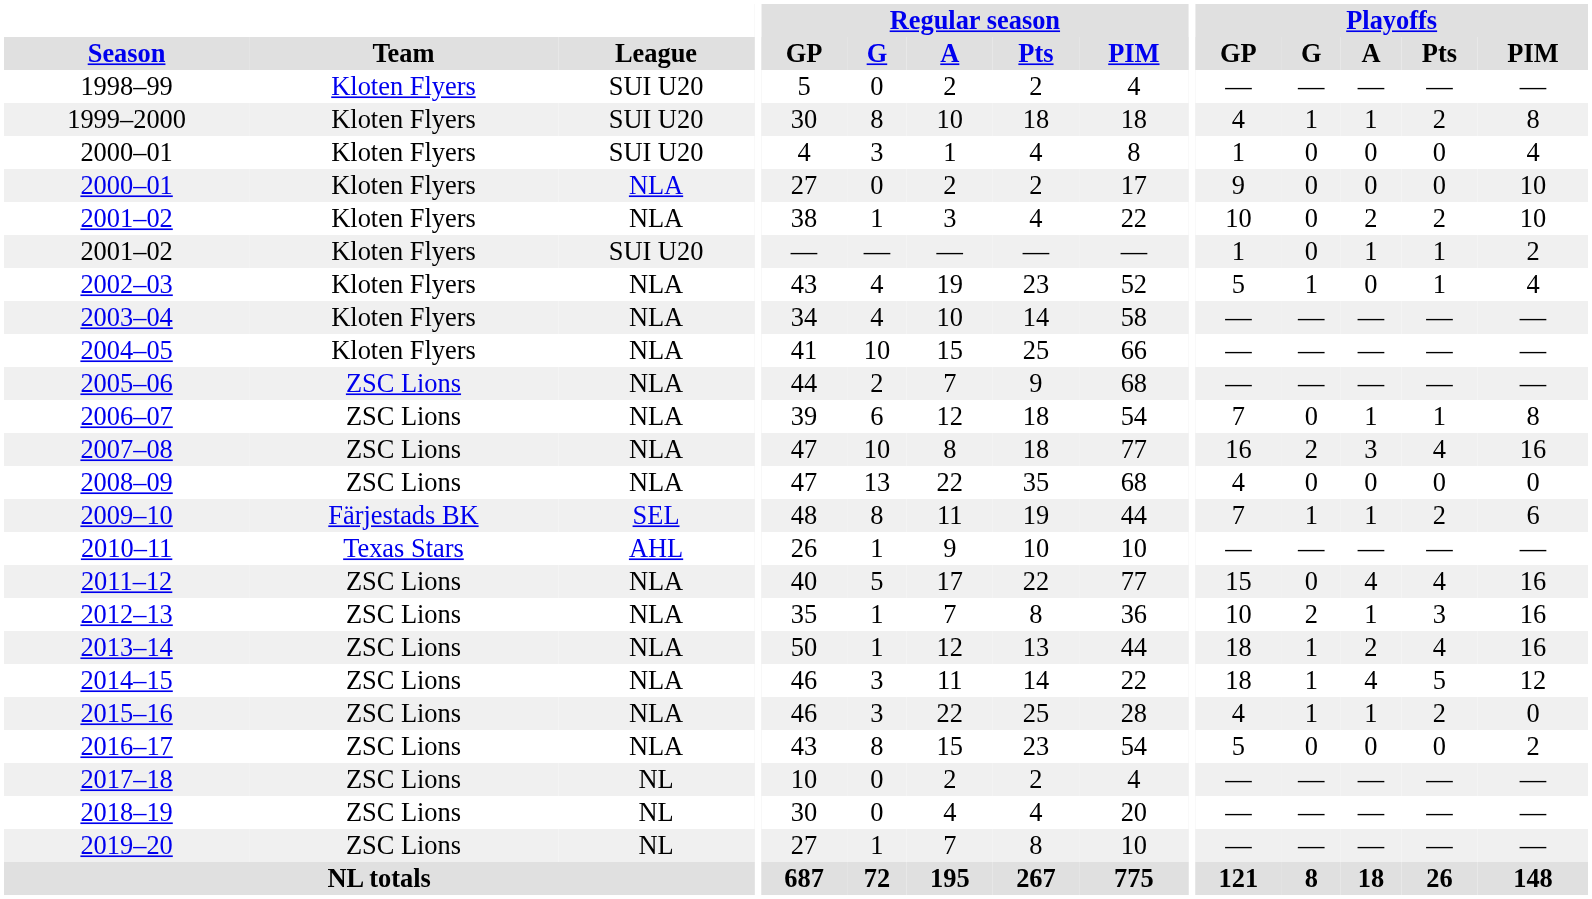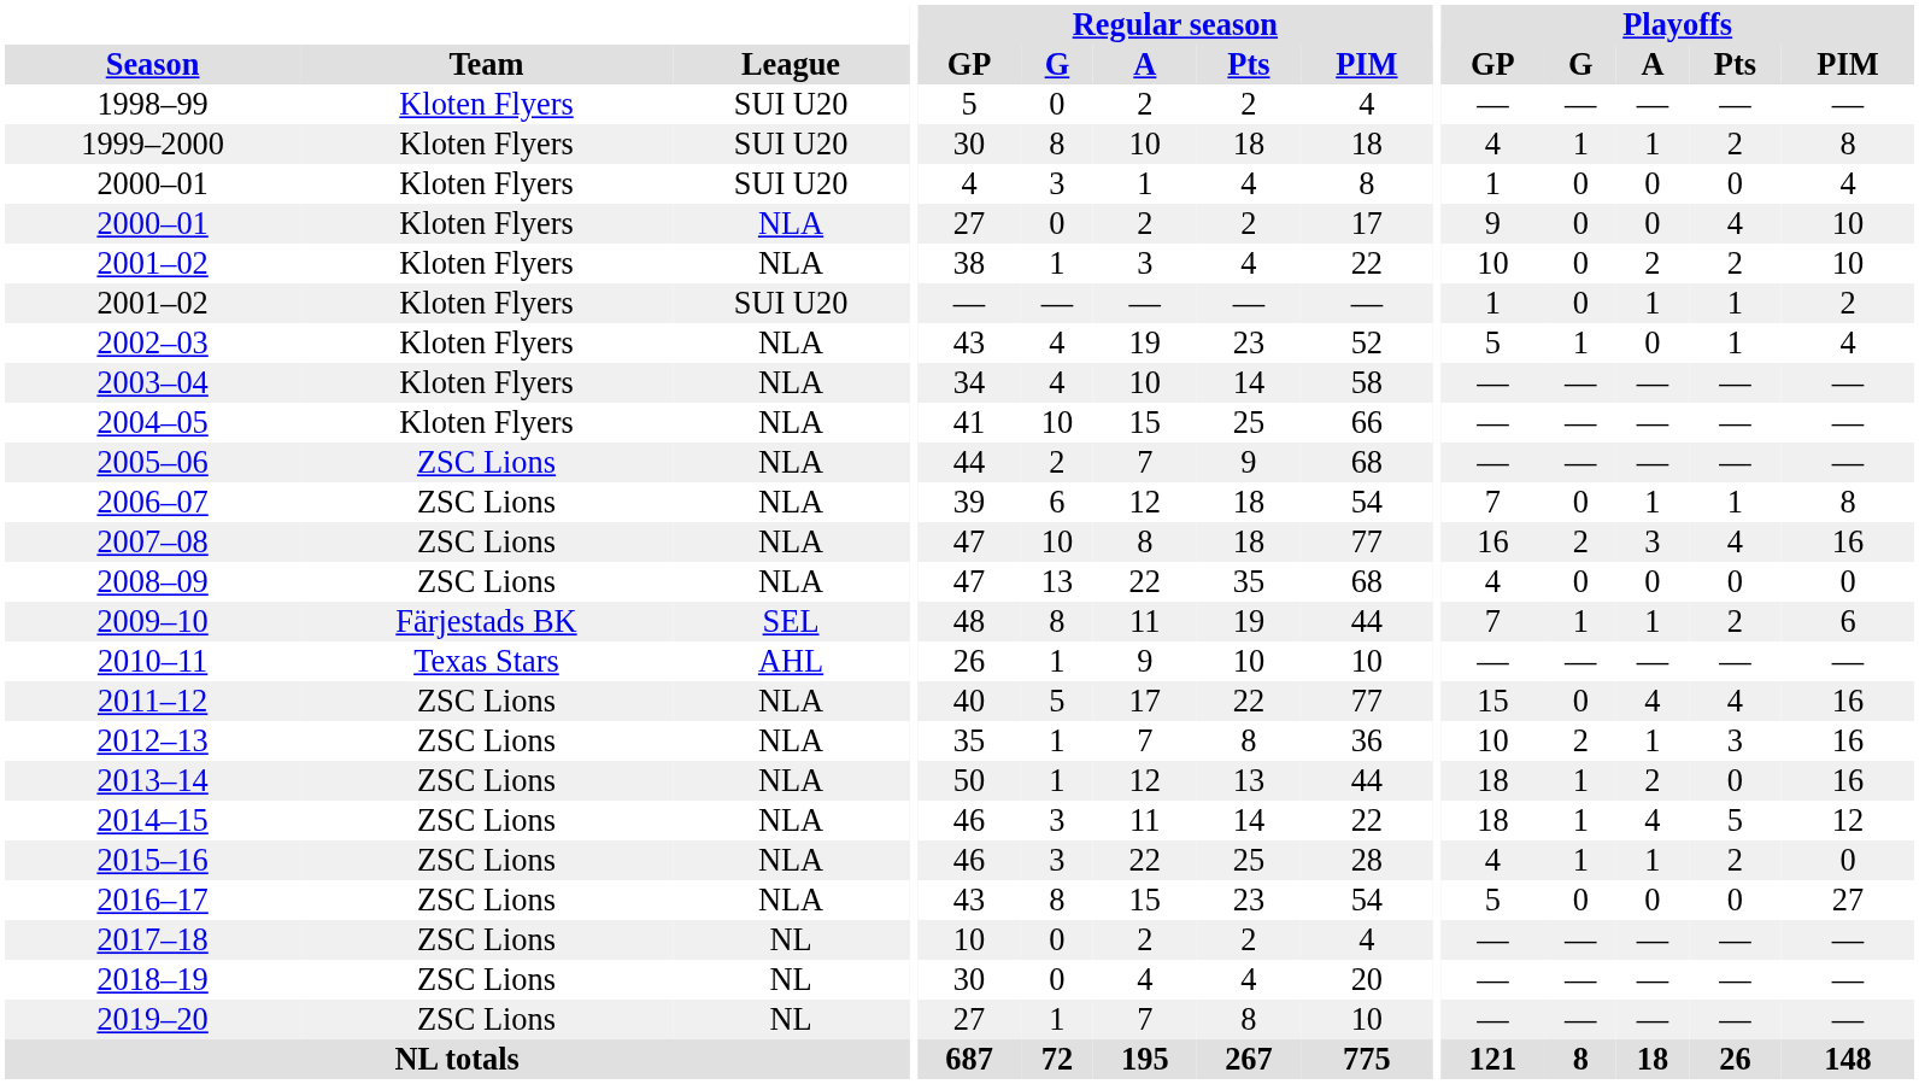2000–01 / NLA | Playoffs / Pts: 0 -> 4
2013–14 | Playoffs / Pts: 4 -> 0
2016–17 | Playoffs / PIM: 2 -> 27
